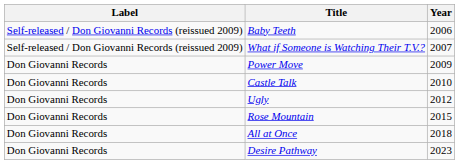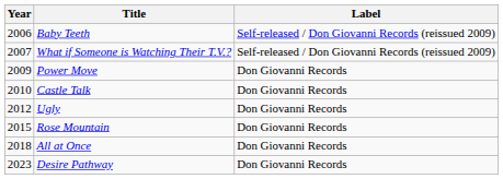columns swapped: Year <-> Label
